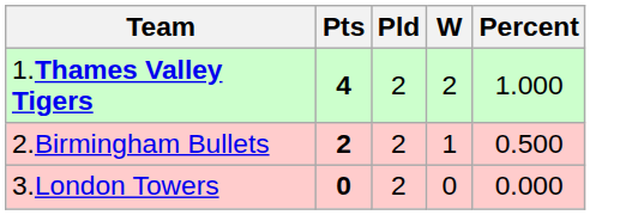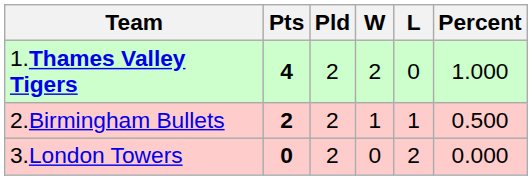+ column: L | 0 | 1 | 2
